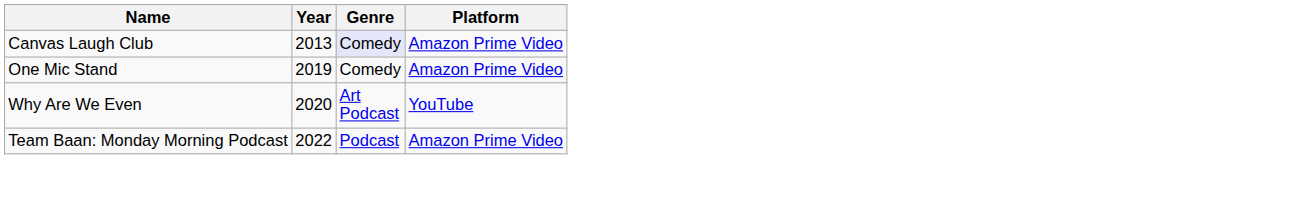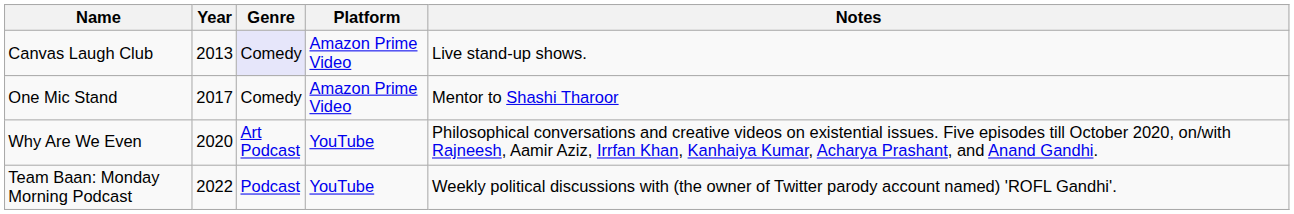+ column: Notes | Live stand-up shows. | Mentor to Shashi Tharoor | Philosophical conversations and creative videos on existential issues. Five episodes till October 2020, on/with Rajneesh, Aamir Aziz, Irrfan Khan, Kanhaiya Kumar, Acharya Prashant, and Anand Gandhi. | Weekly political discussions with (the owner of Twitter parody account named) 'ROFL Gandhi'.
One Mic Stand | Year: 2019 -> 2017
Team Baan: Monday Morning Podcast | Platform: Amazon Prime Video -> YouTube
